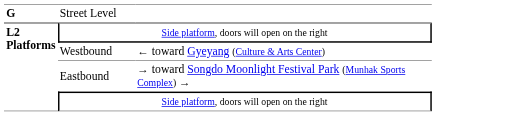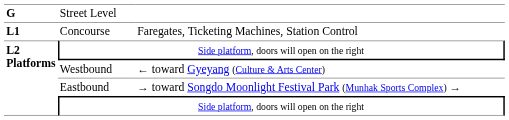+ row: L1 | Concourse | Faregates, Ticketing Machines, Station Control
